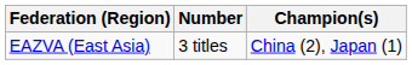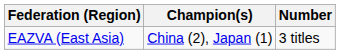columns swapped: Champion(s) <-> Number
